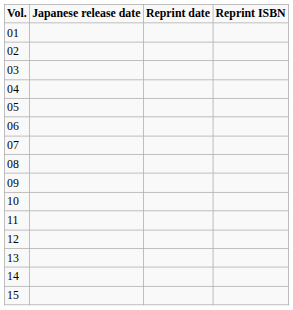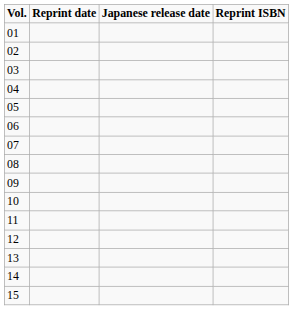columns swapped: Japanese release date <-> Reprint date
